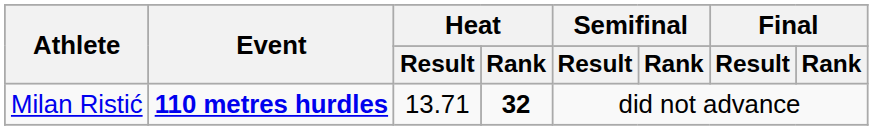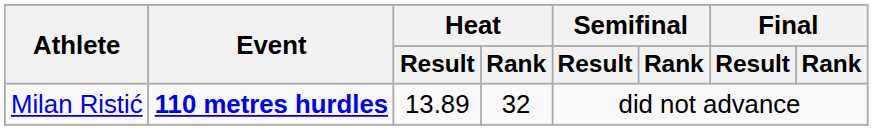Milan Ristić | Heat / Result: 13.71 -> 13.89
Milan Ristić | Heat / Rank: bold -> normal
